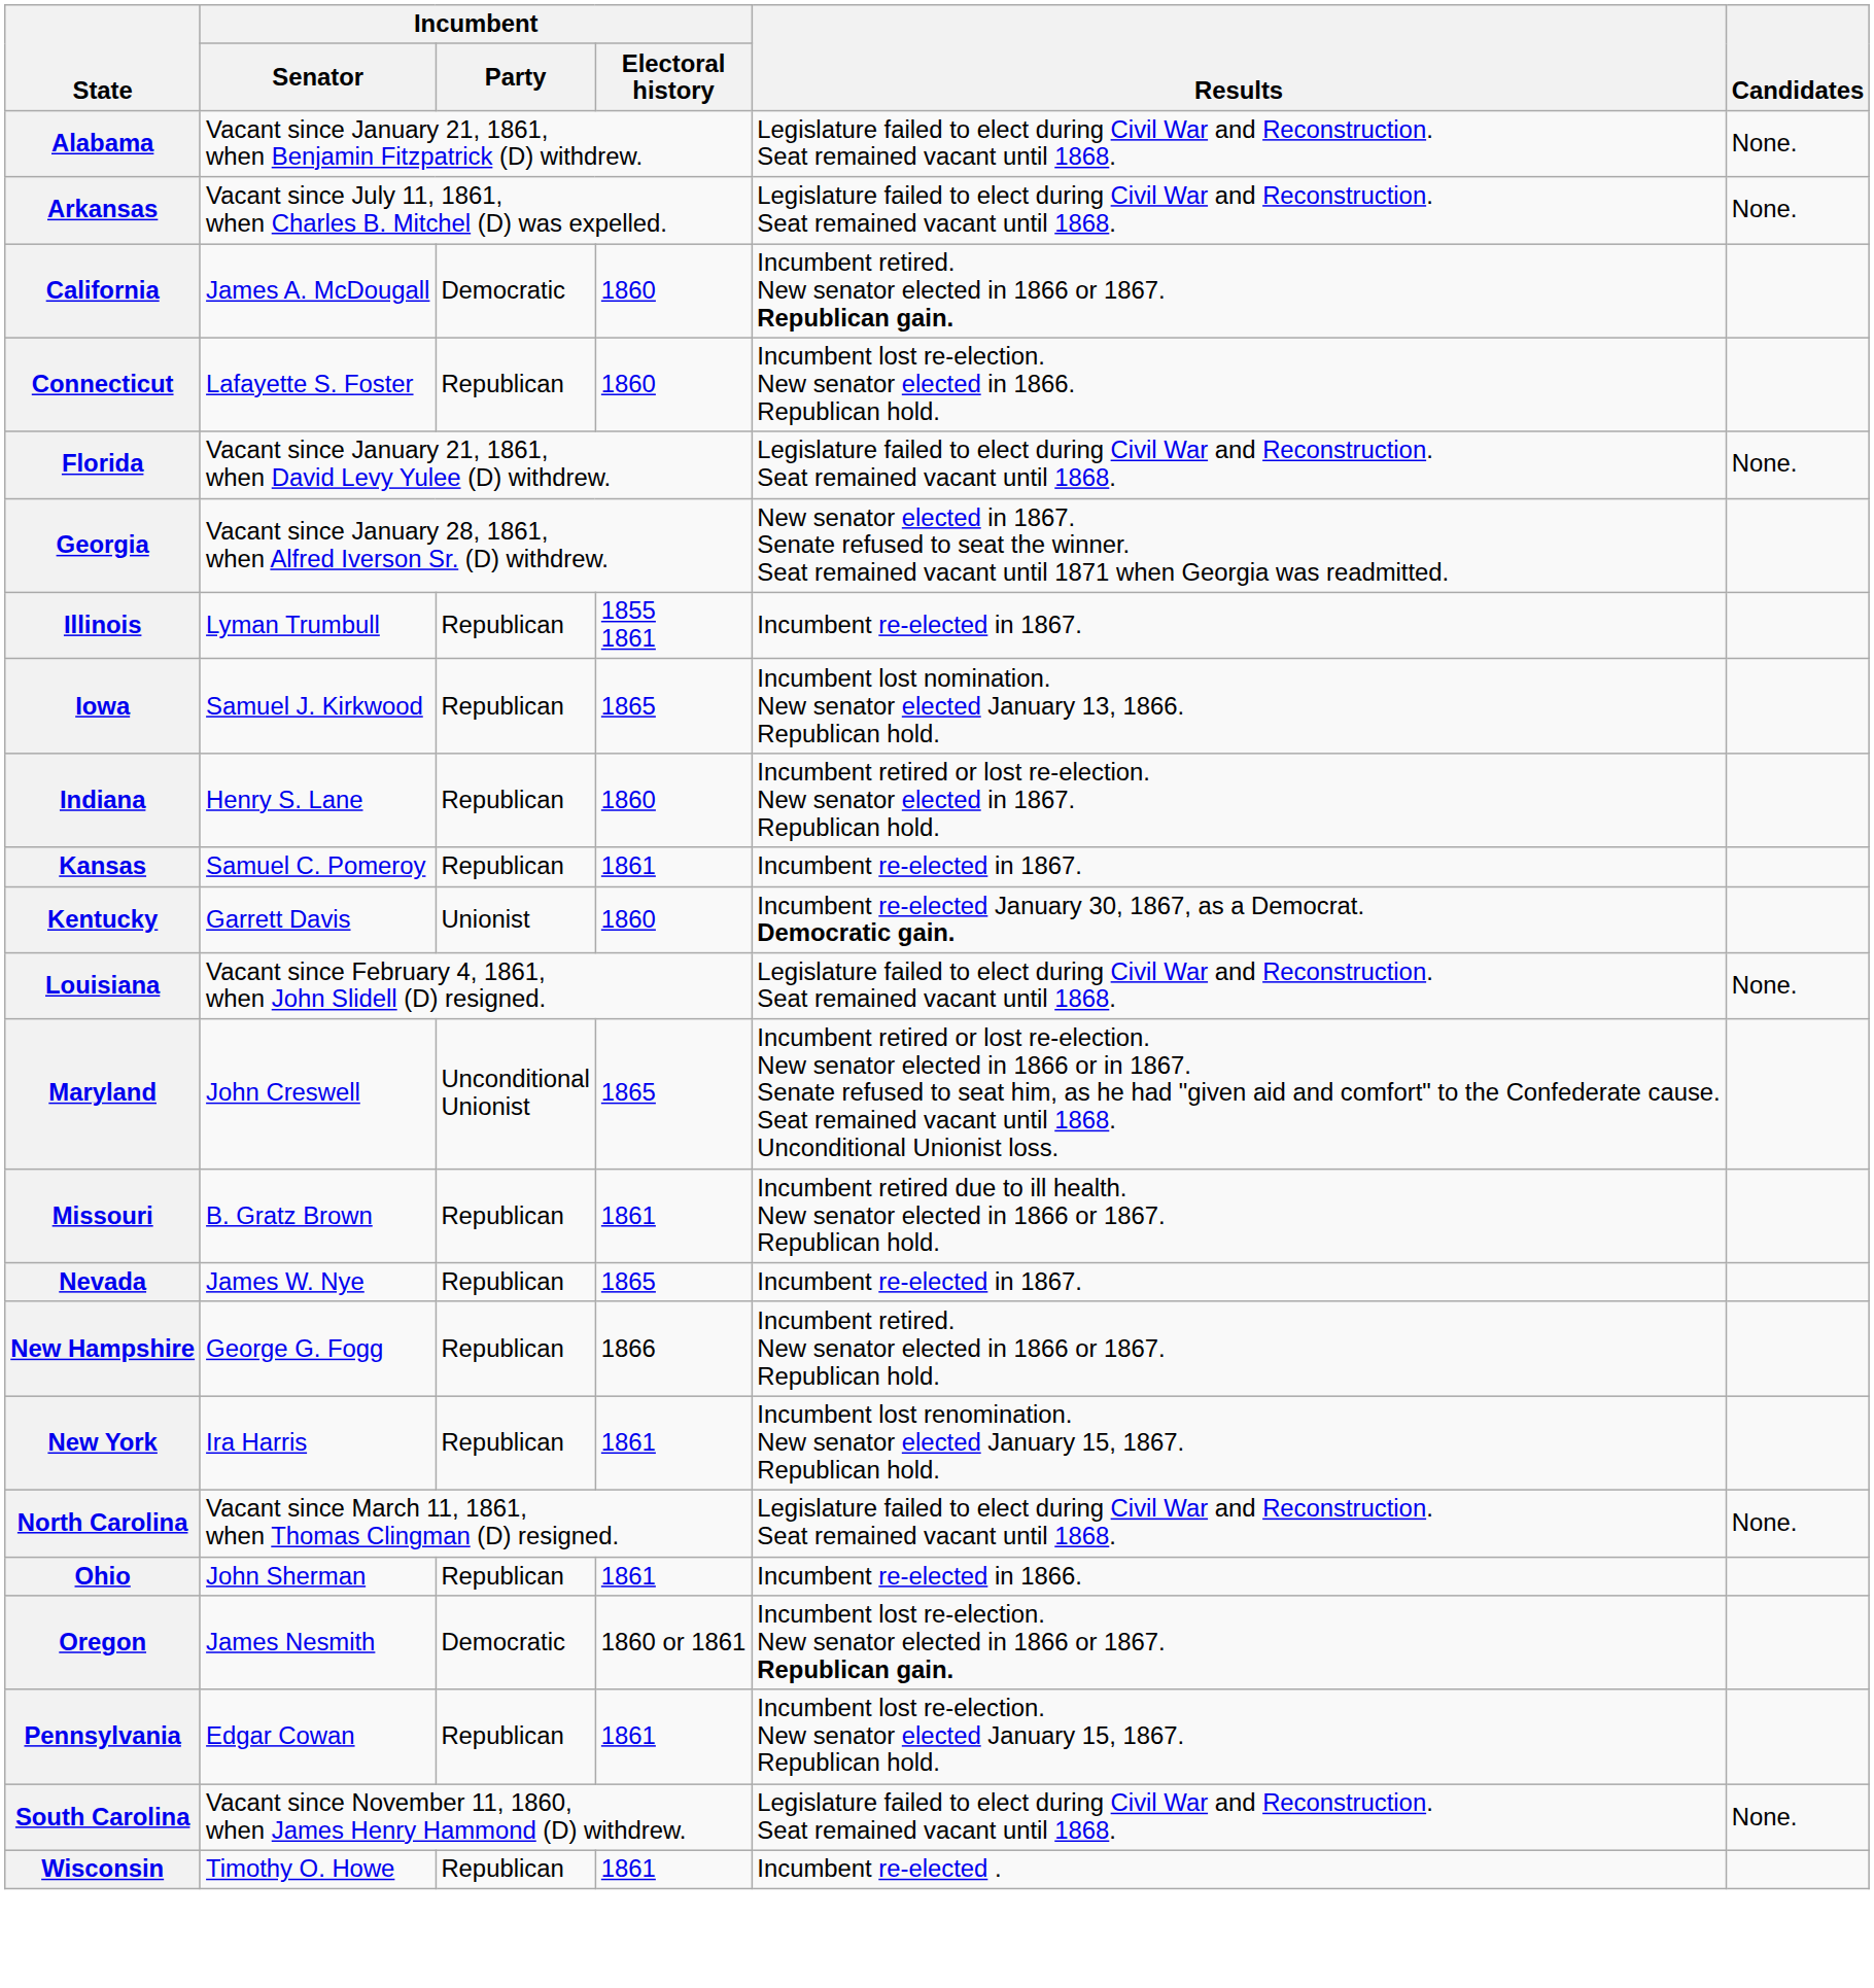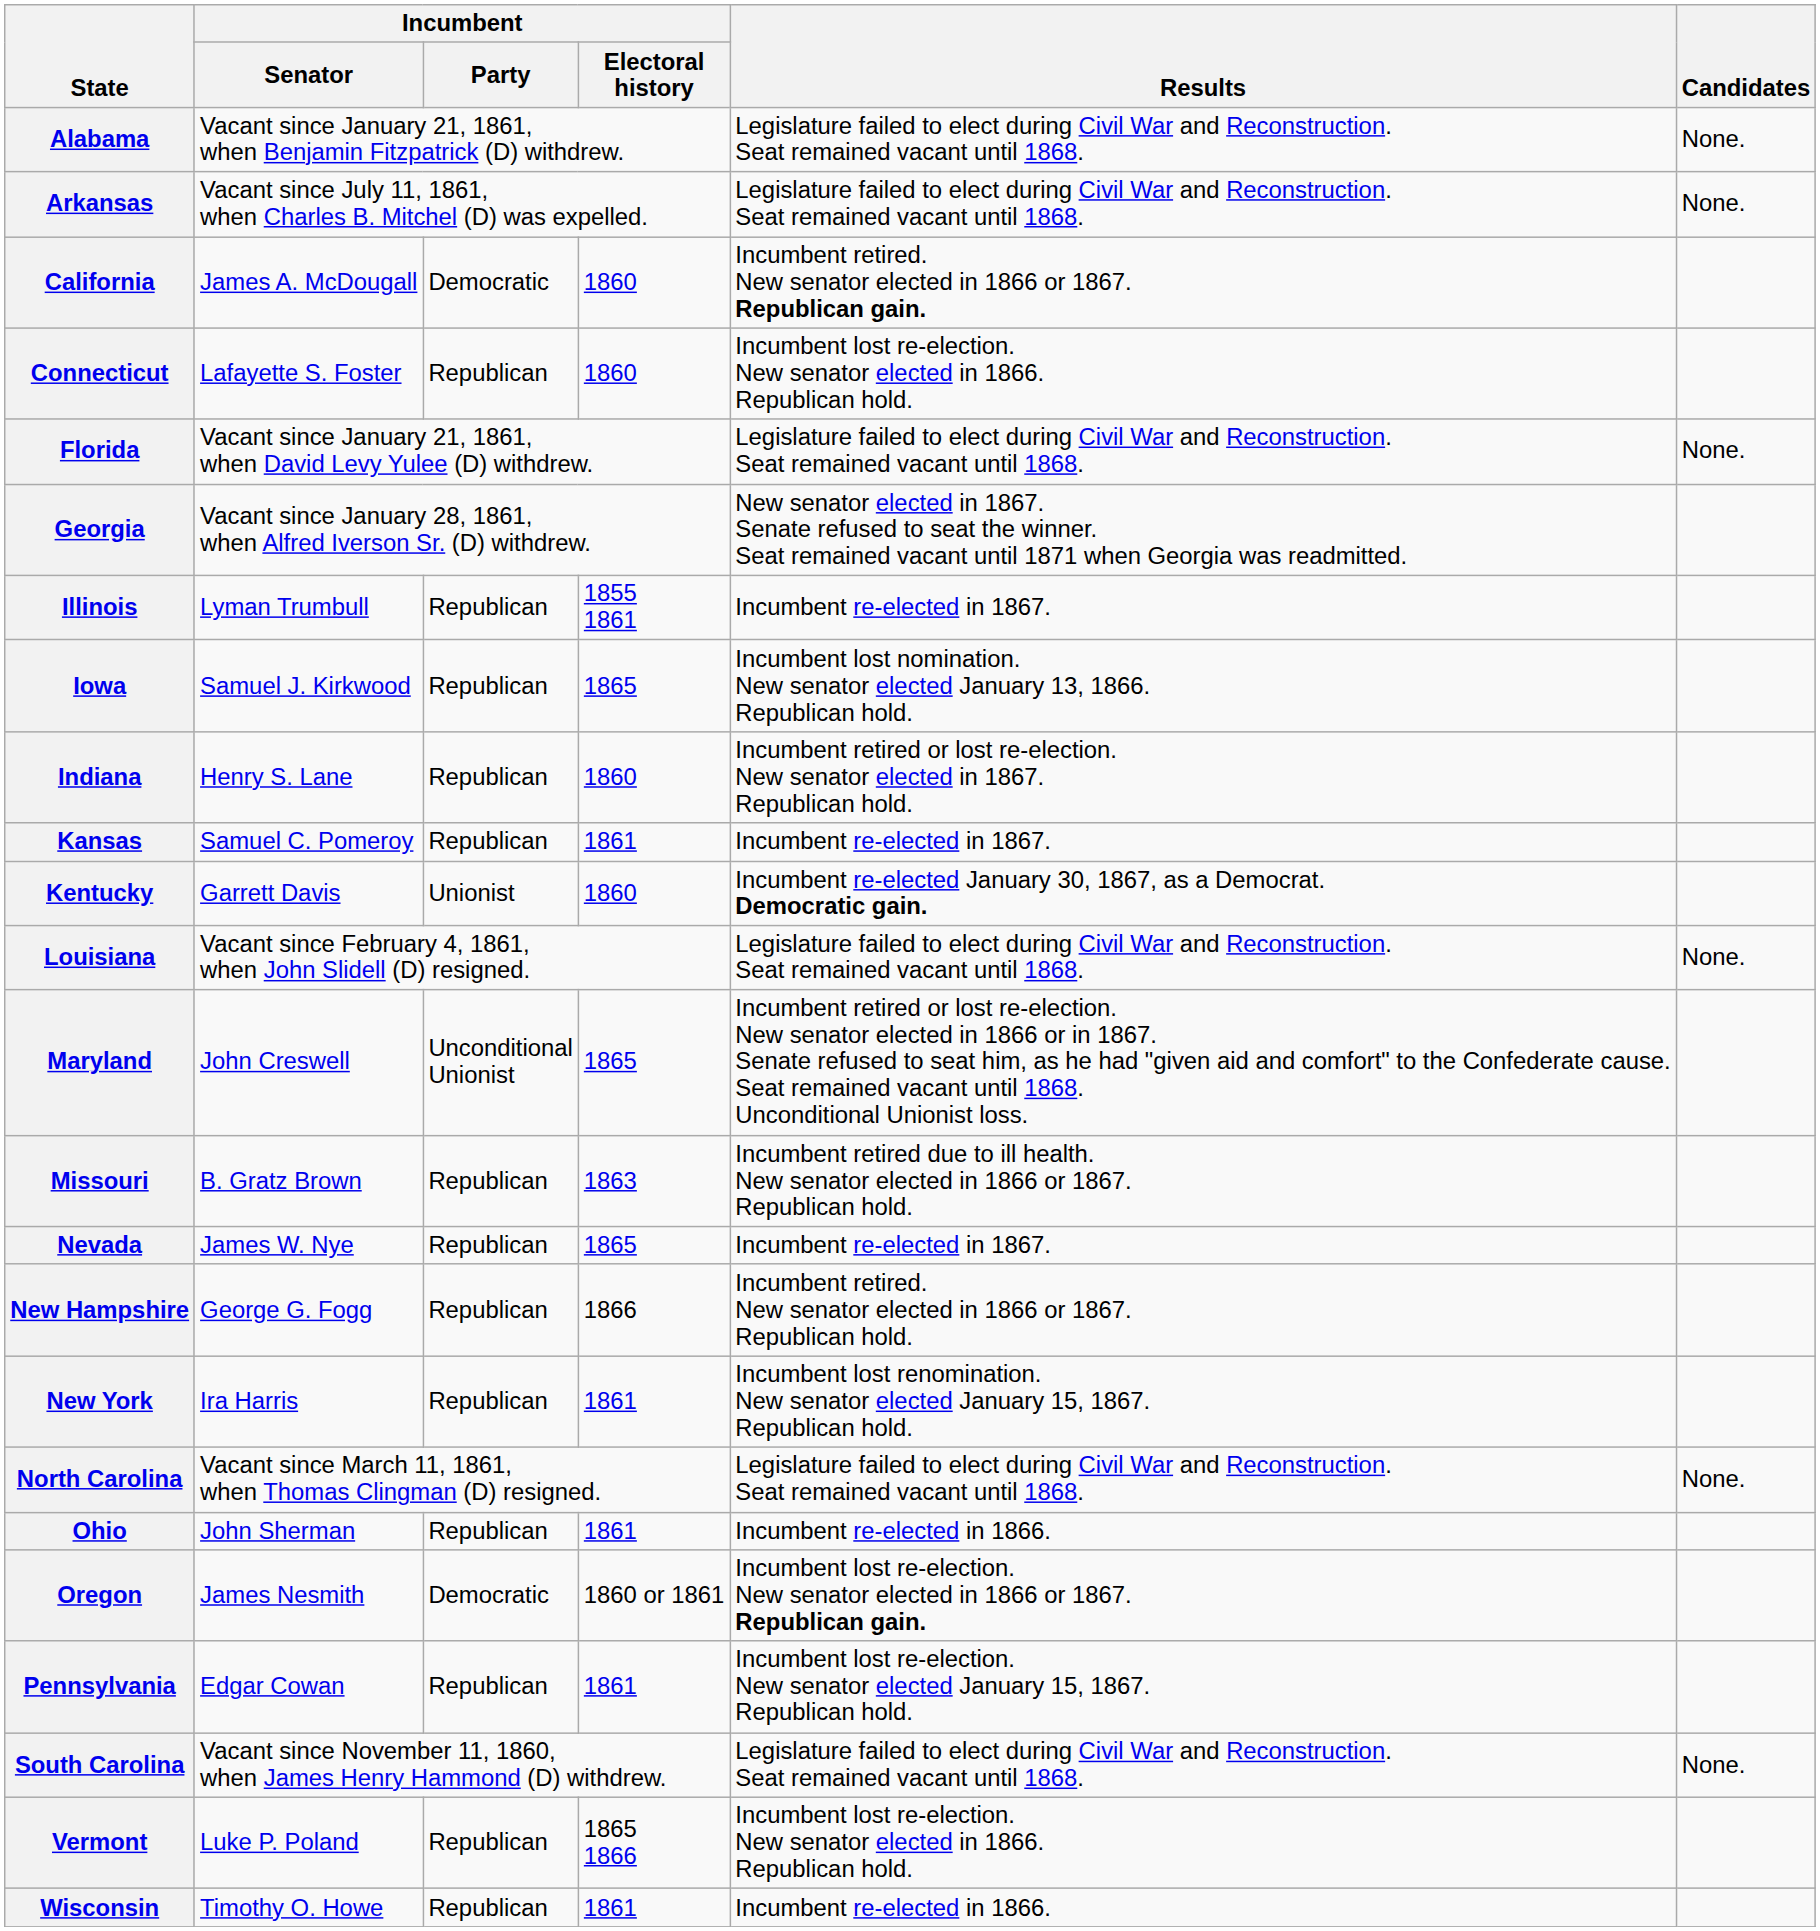Missouri | Incumbent / Electoral history: 1861 -> 1863
+ row: Vermont | Luke P. Poland | Republican | 1865 1866 | Incumbent lost re-election. New senator elected in 1866. Republican hold.
Wisconsin | Results: Incumbent re-elected . -> Incumbent re-elected in 1866.
